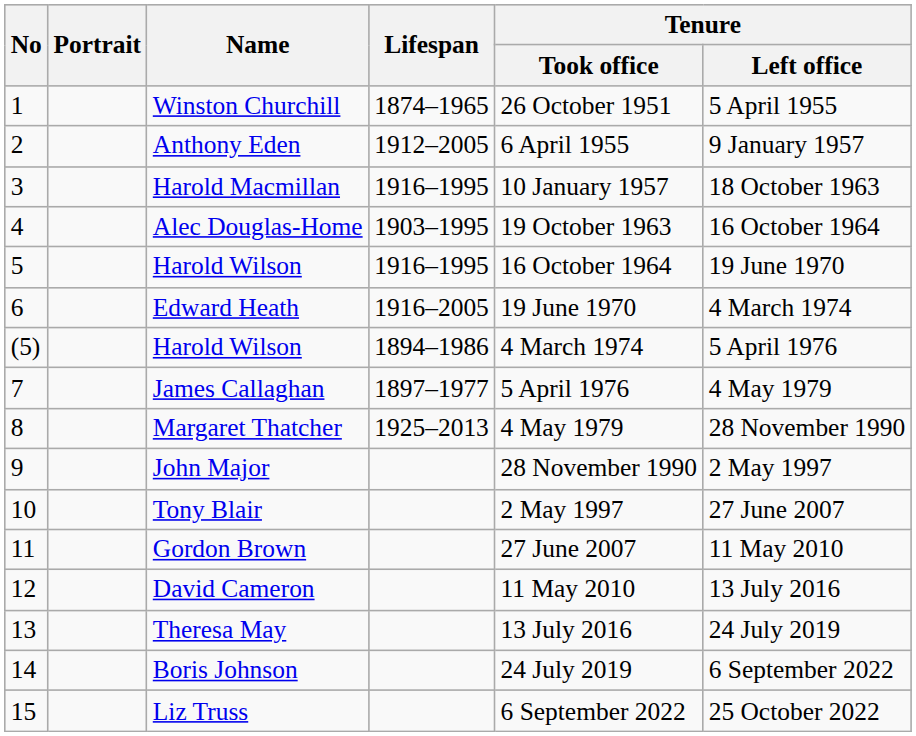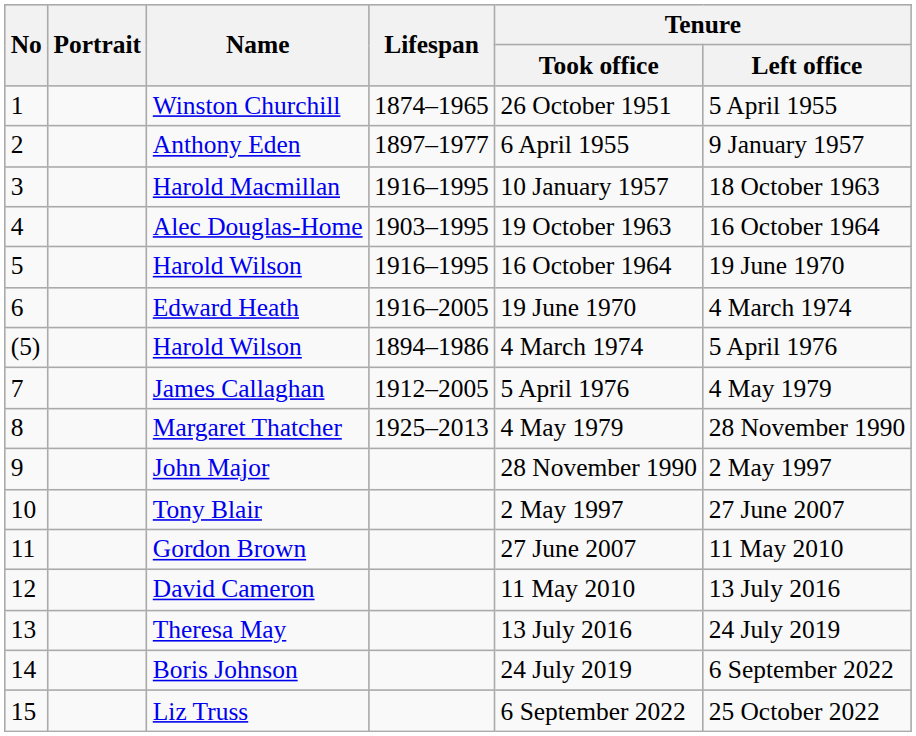Anthony Eden | Lifespan: 1912–2005 -> 1897–1977
James Callaghan | Lifespan: 1897–1977 -> 1912–2005
